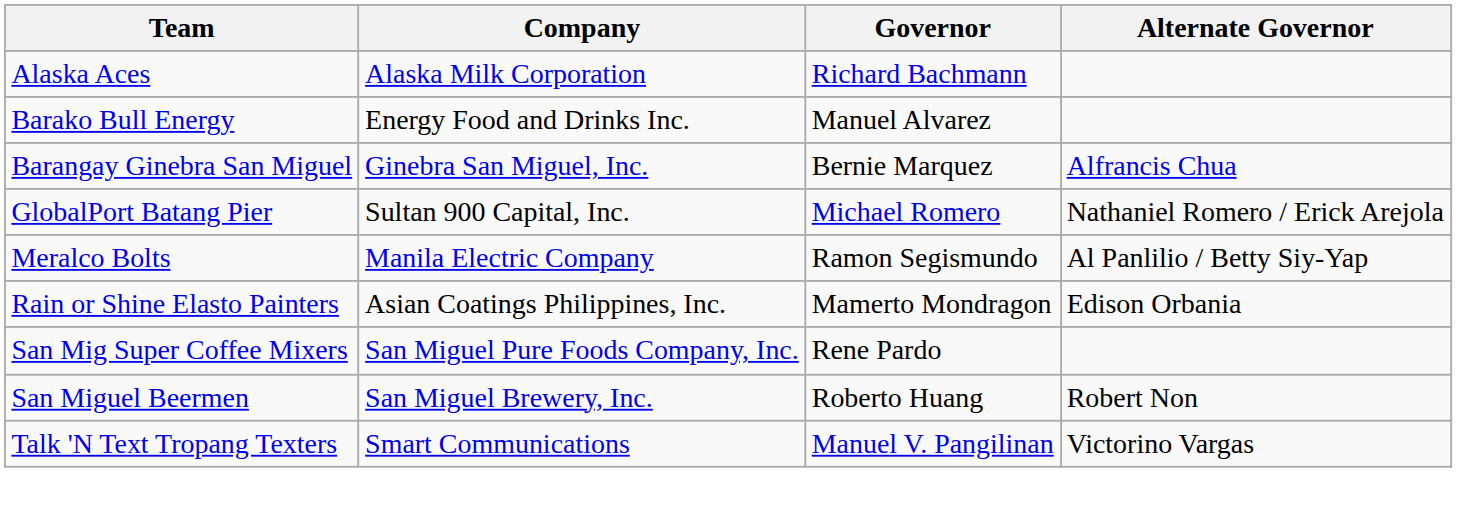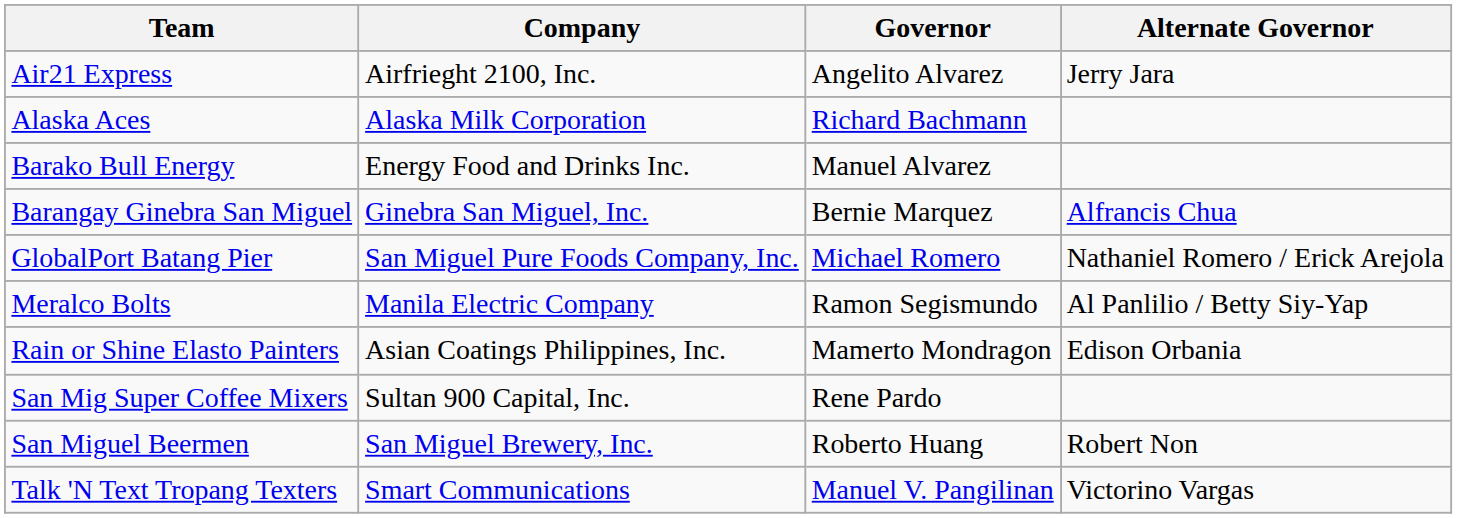+ row: Air21 Express | Airfrieght 2100, Inc. | Angelito Alvarez | Jerry Jara
GlobalPort Batang Pier | Company: Sultan 900 Capital, Inc. -> San Miguel Pure Foods Company, Inc.
San Mig Super Coffee Mixers | Company: San Miguel Pure Foods Company, Inc. -> Sultan 900 Capital, Inc.
